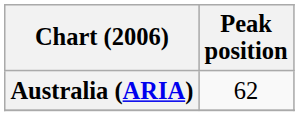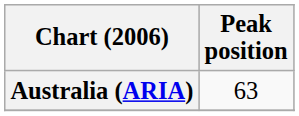Australia (ARIA) | Peak position: 62 -> 63
